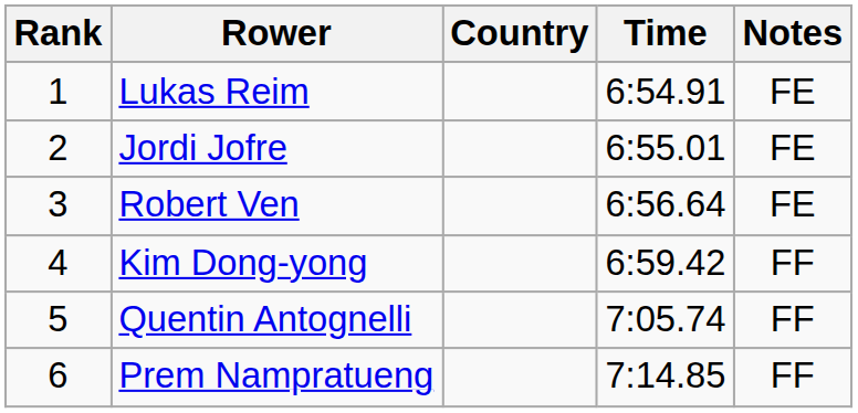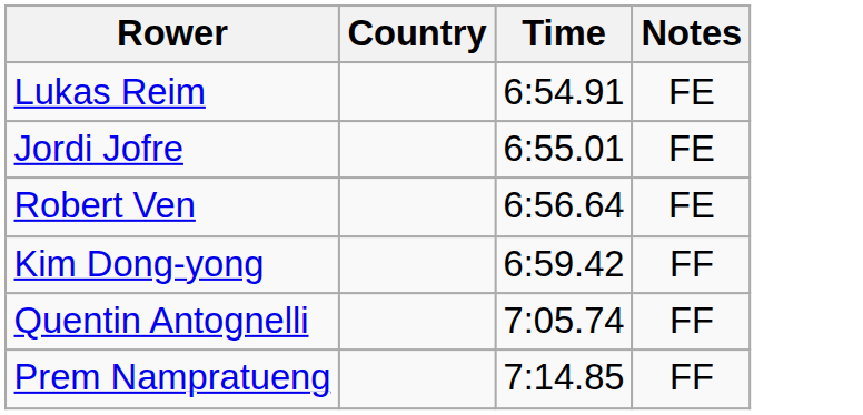- column: Rank | 1 | 2 | 3 | 4 | 5 | 6
